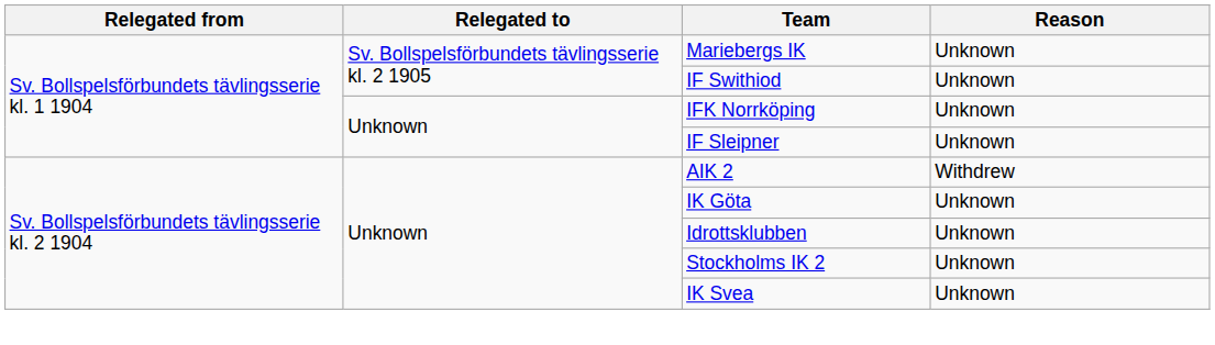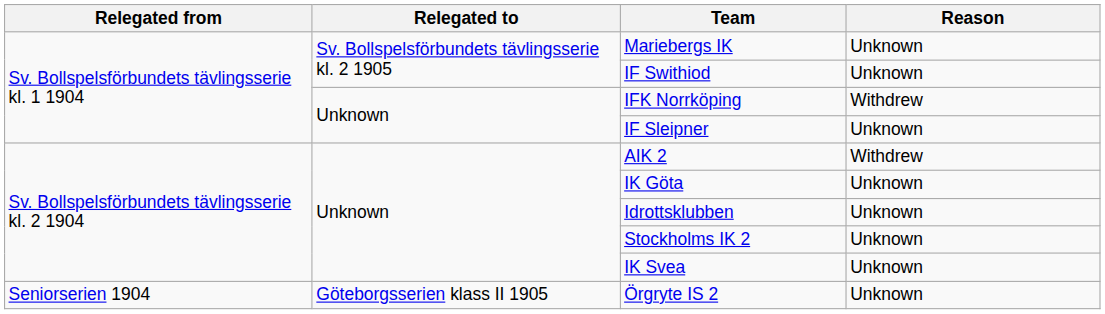IFK Norrköping | Reason: Unknown -> Withdrew
+ row: Seniorserien 1904 | Göteborgsserien klass II 1905 | Örgryte IS 2 | Unknown
